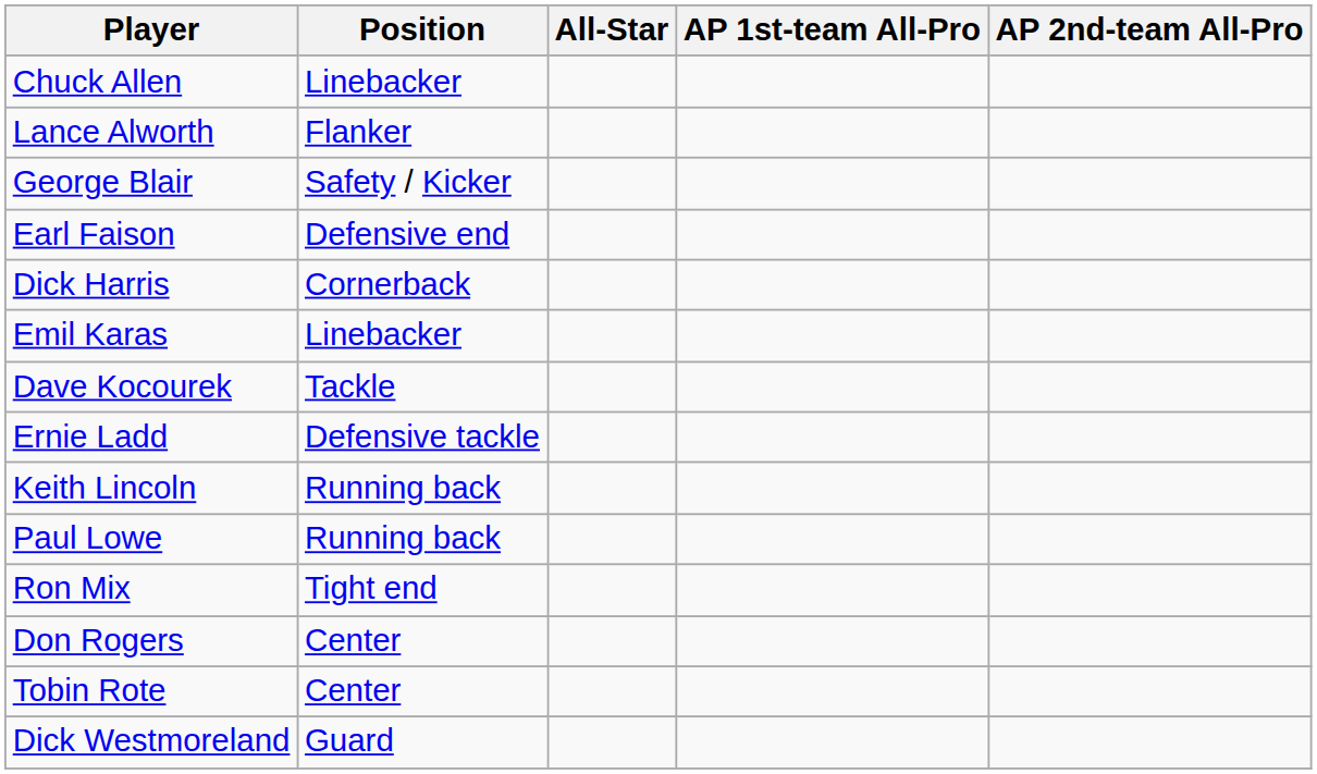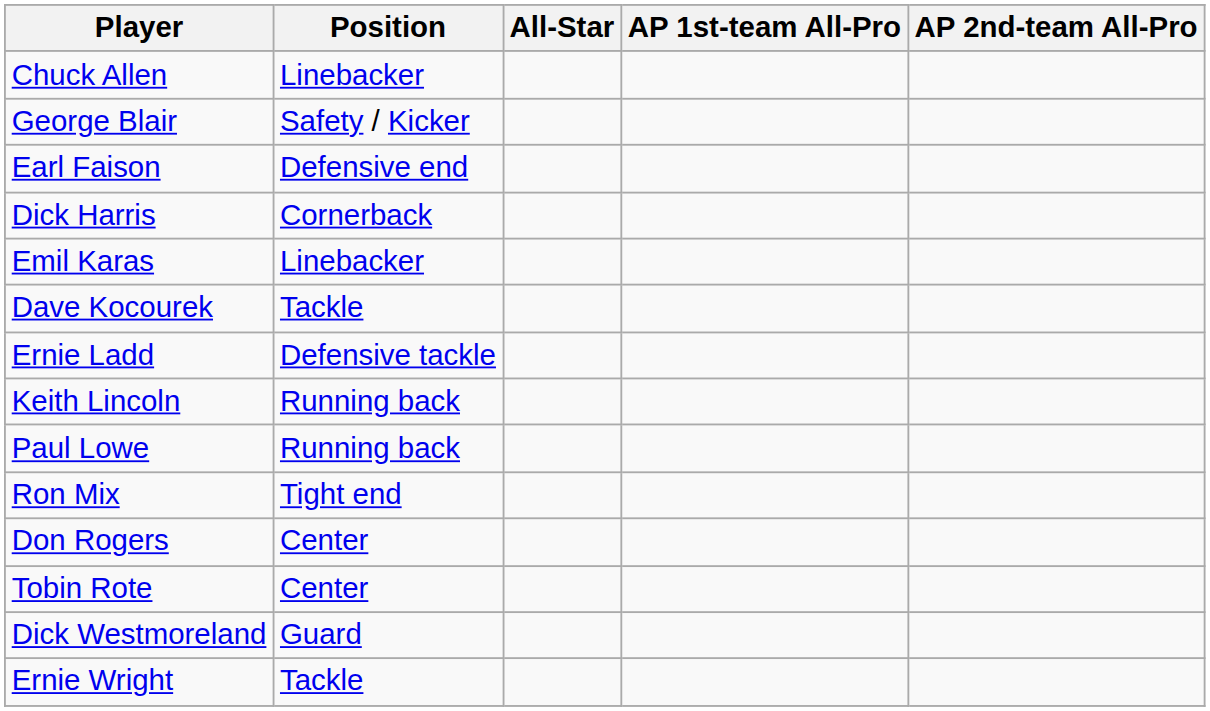- row: Lance Alworth | Flanker
+ row: Ernie Wright | Tackle
